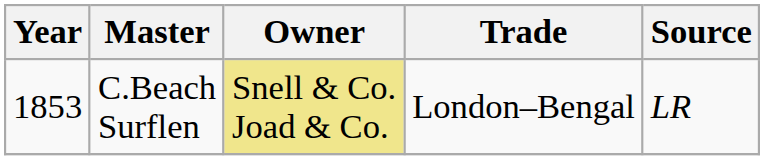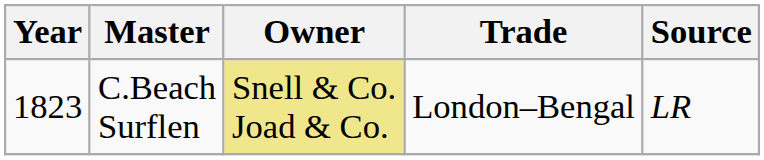C.Beach Surflen | Year: 1853 -> 1823
